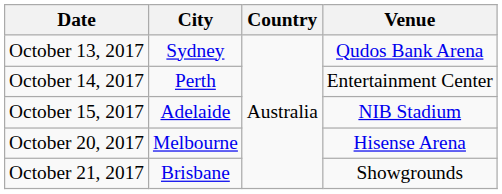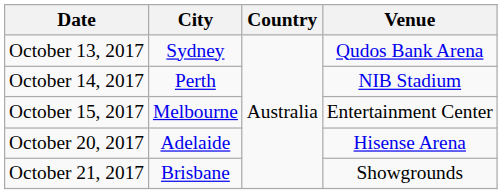October 14, 2017 | Venue: Entertainment Center -> NIB Stadium
October 15, 2017 | City: Adelaide -> Melbourne
October 15, 2017 | Venue: NIB Stadium -> Entertainment Center
October 20, 2017 | City: Melbourne -> Adelaide
